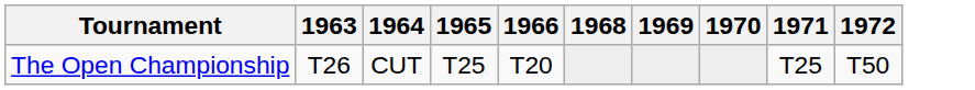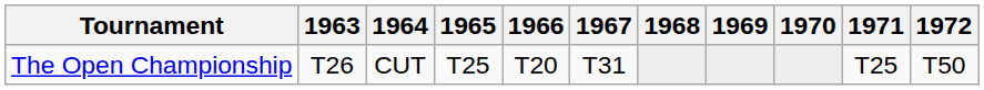+ column: 1967 | T31
